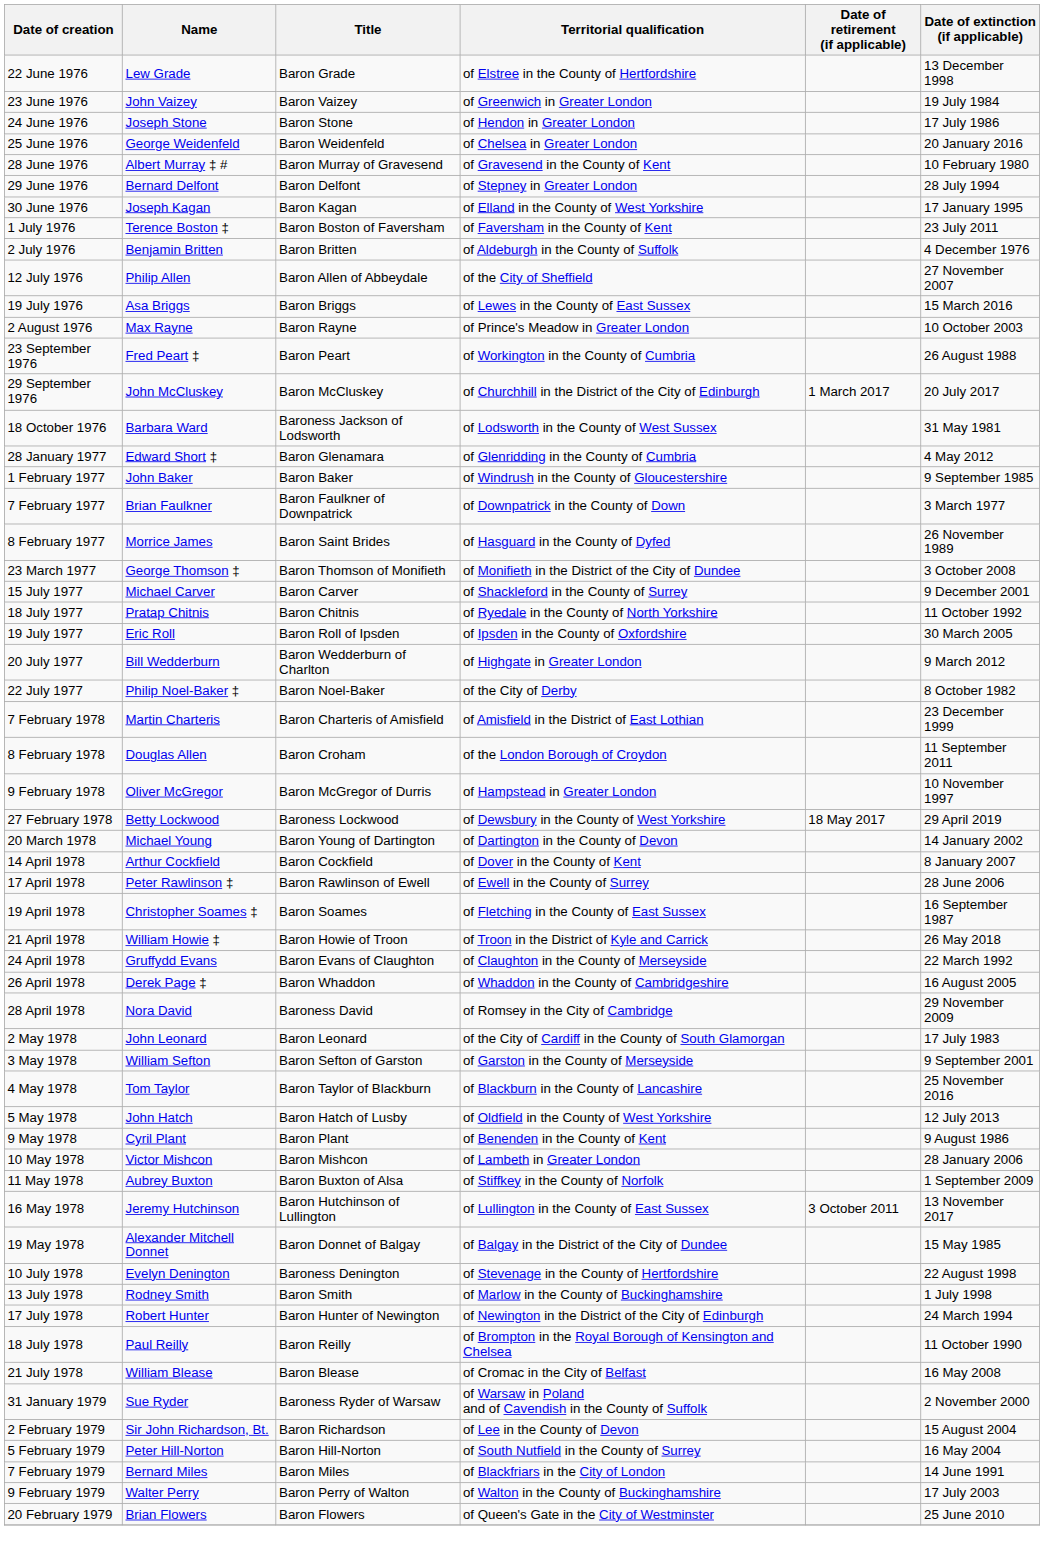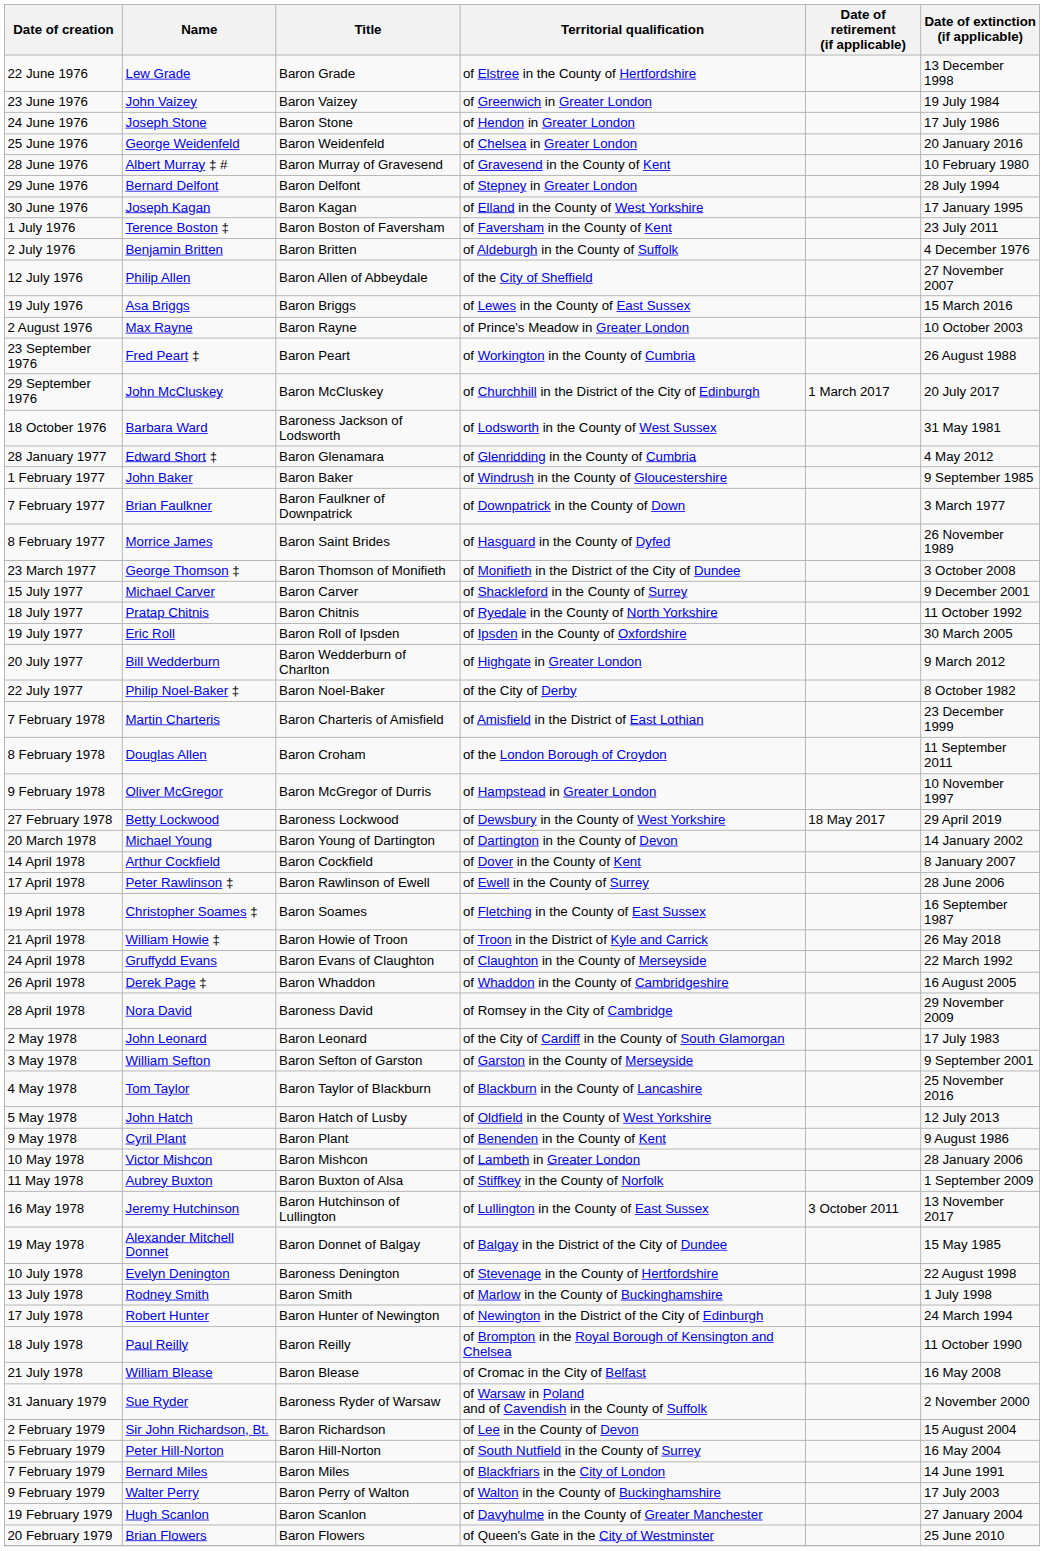+ row: 19 February 1979 | Hugh Scanlon | Baron Scanlon | of Davyhulme in the County of Greater Manchester | 27 January 2004
